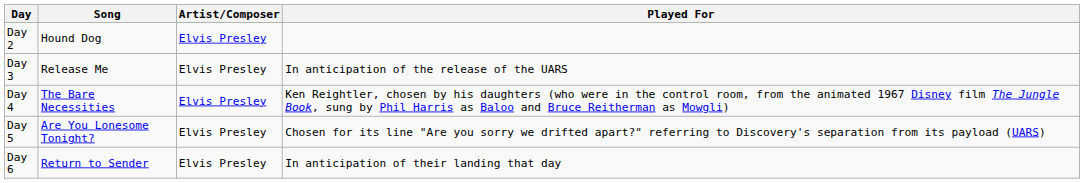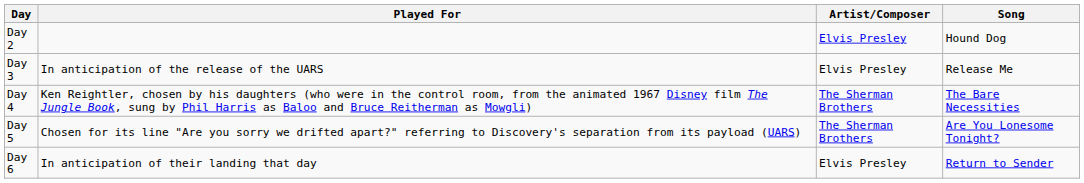columns swapped: Song <-> Played For
Day 4 | Artist/Composer: Elvis Presley -> The Sherman Brothers
Day 5 | Artist/Composer: Elvis Presley -> The Sherman Brothers
